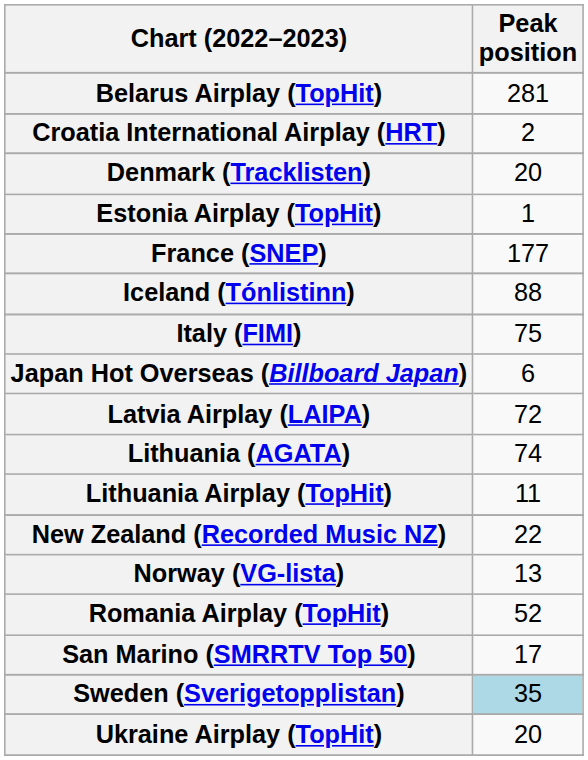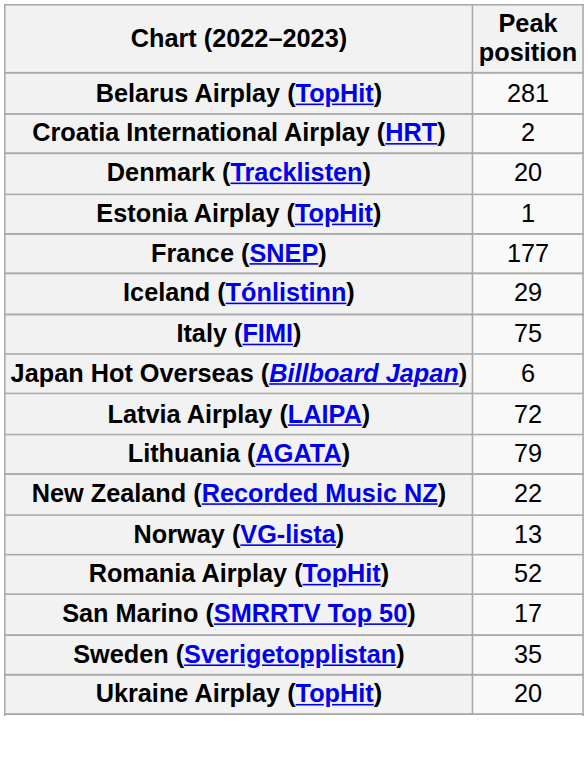Iceland (Tónlistinn) | Peak position: 88 -> 29
Lithuania (AGATA) | Peak position: 74 -> 79
- row: Lithuania Airplay (TopHit) | 11
Sweden (Sverigetopplistan) | Peak position: lightblue background -> no background
